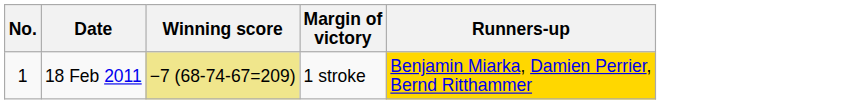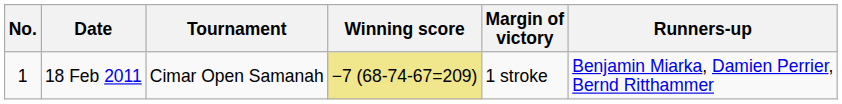+ column: Tournament | Cimar Open Samanah
18 Feb 2011 | Runners-up: gold background -> no background
